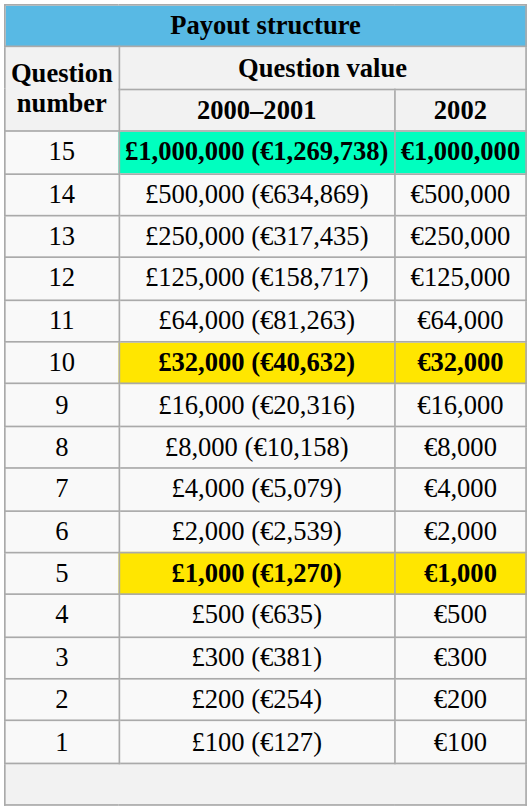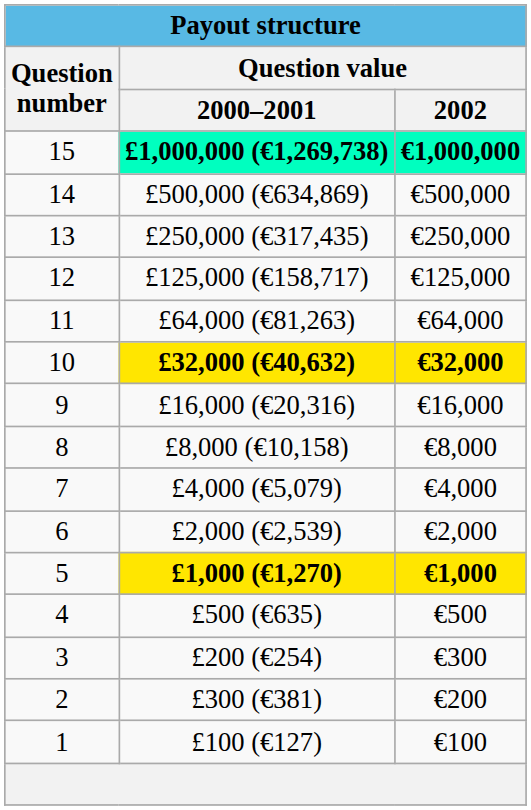3 | Question value / 2000–2001: £300 (€381) -> £200 (€254)
2 | Question value / 2000–2001: £200 (€254) -> £300 (€381)
